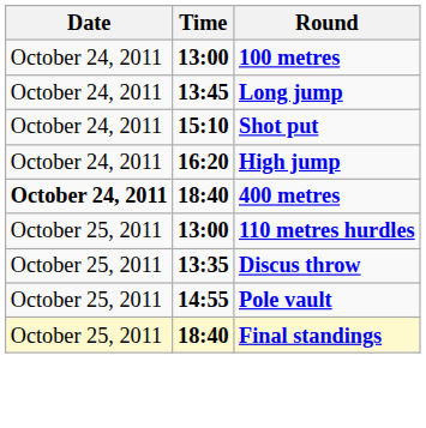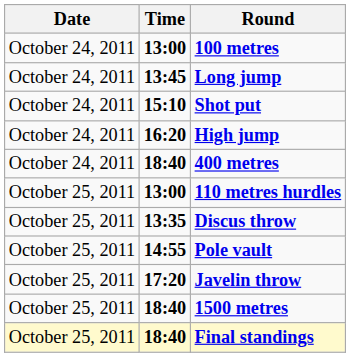400 metres | Date: bold -> normal
+ row: October 25, 2011 | 17:20 | Javelin throw
+ row: October 25, 2011 | 18:40 | 1500 metres
